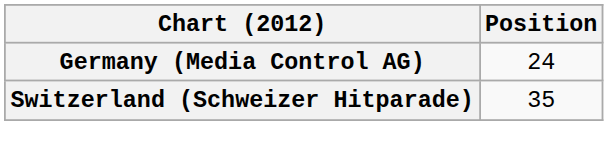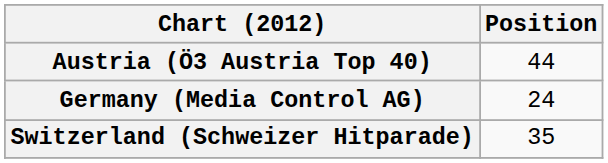+ row: Austria (Ö3 Austria Top 40) | 44
